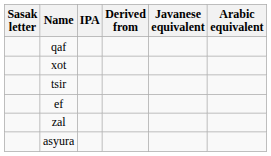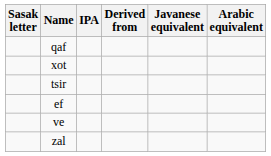+ row: ve
- row: asyura
